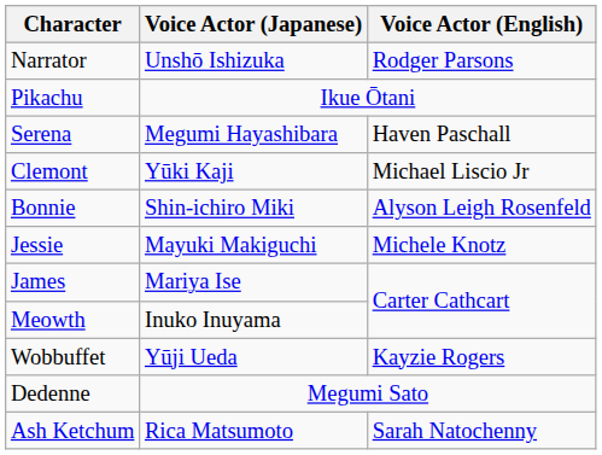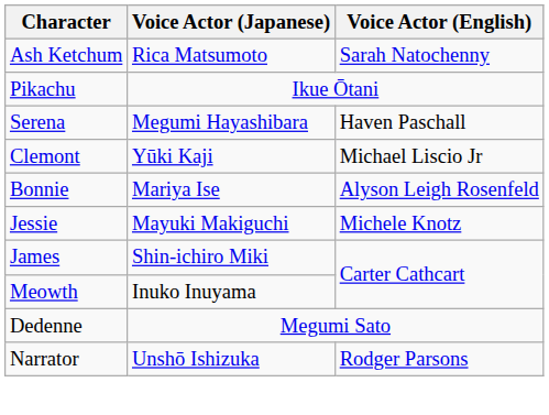rows swapped: Ash Ketchum <-> Narrator
Bonnie | Voice Actor (Japanese): Shin-ichiro Miki -> Mariya Ise
James | Voice Actor (Japanese): Mariya Ise -> Shin-ichiro Miki
- row: Wobbuffet | Yūji Ueda | Kayzie Rogers
